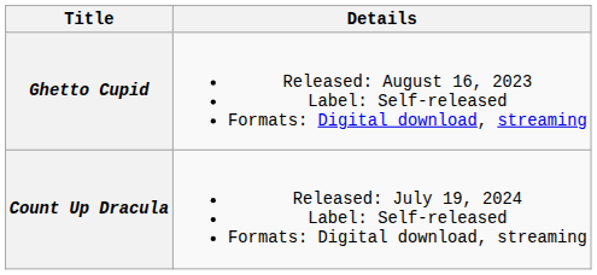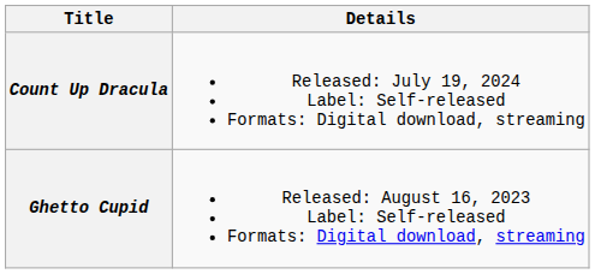rows swapped: Ghetto Cupid <-> Count Up Dracula
